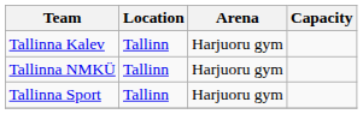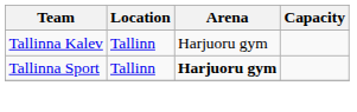- row: Tallinna NMKÜ | Tallinn | Harjuoru gym
Tallinna Sport | Arena: normal -> bold
